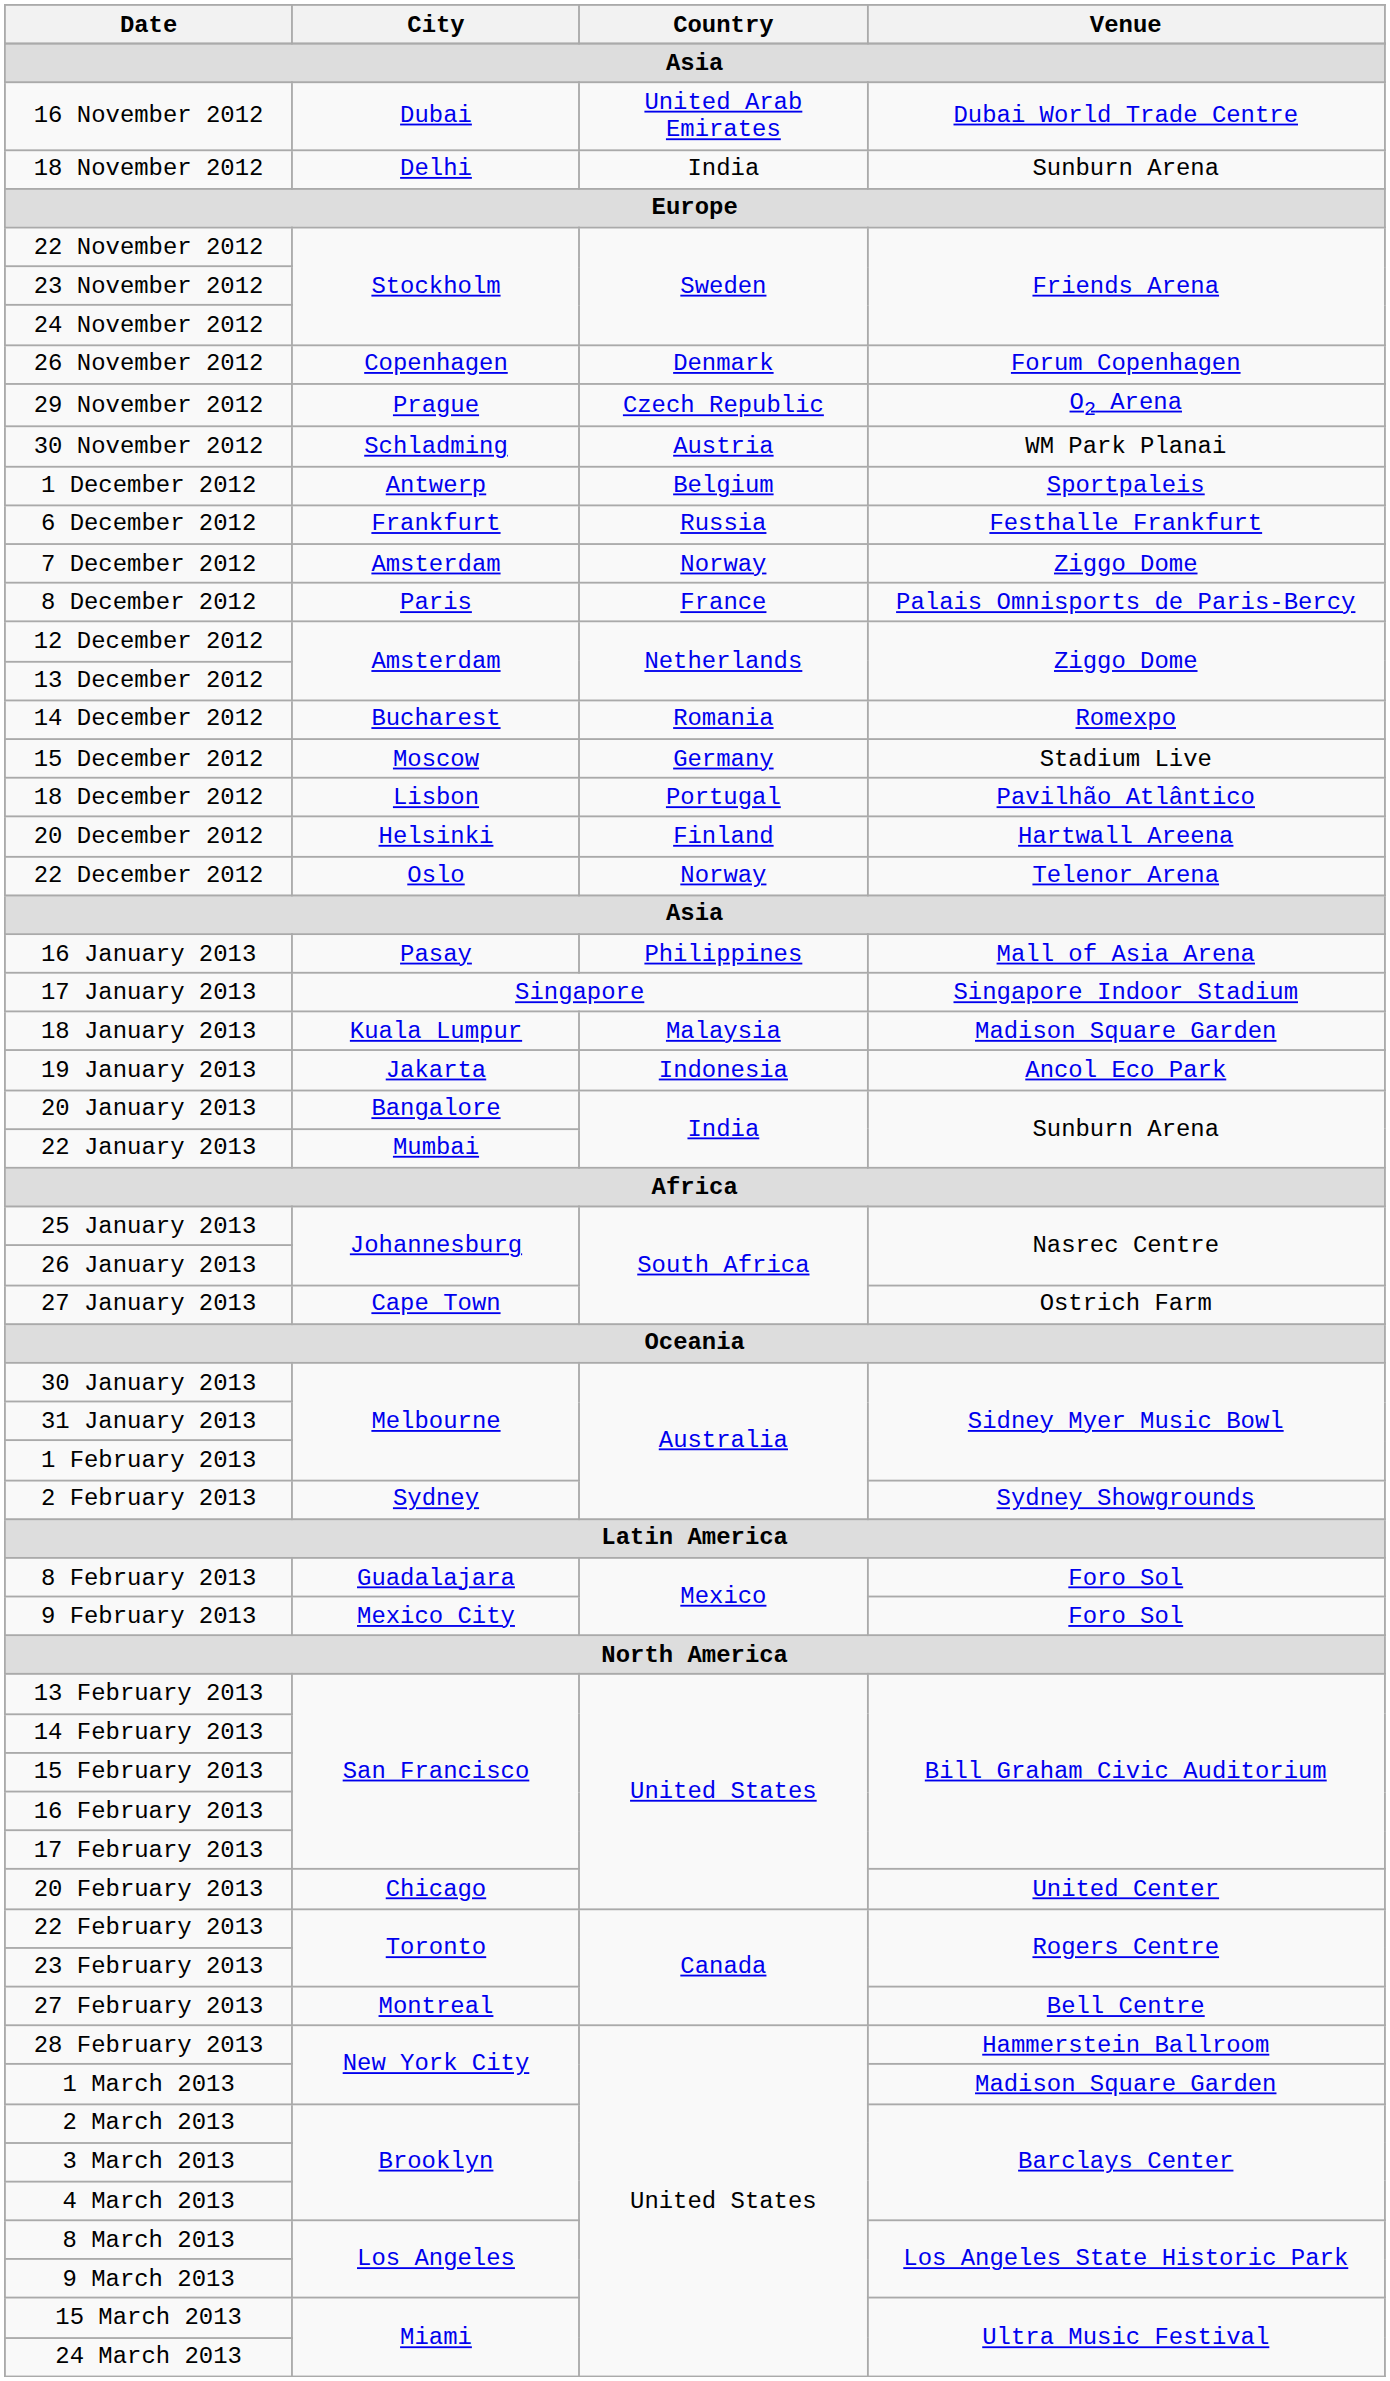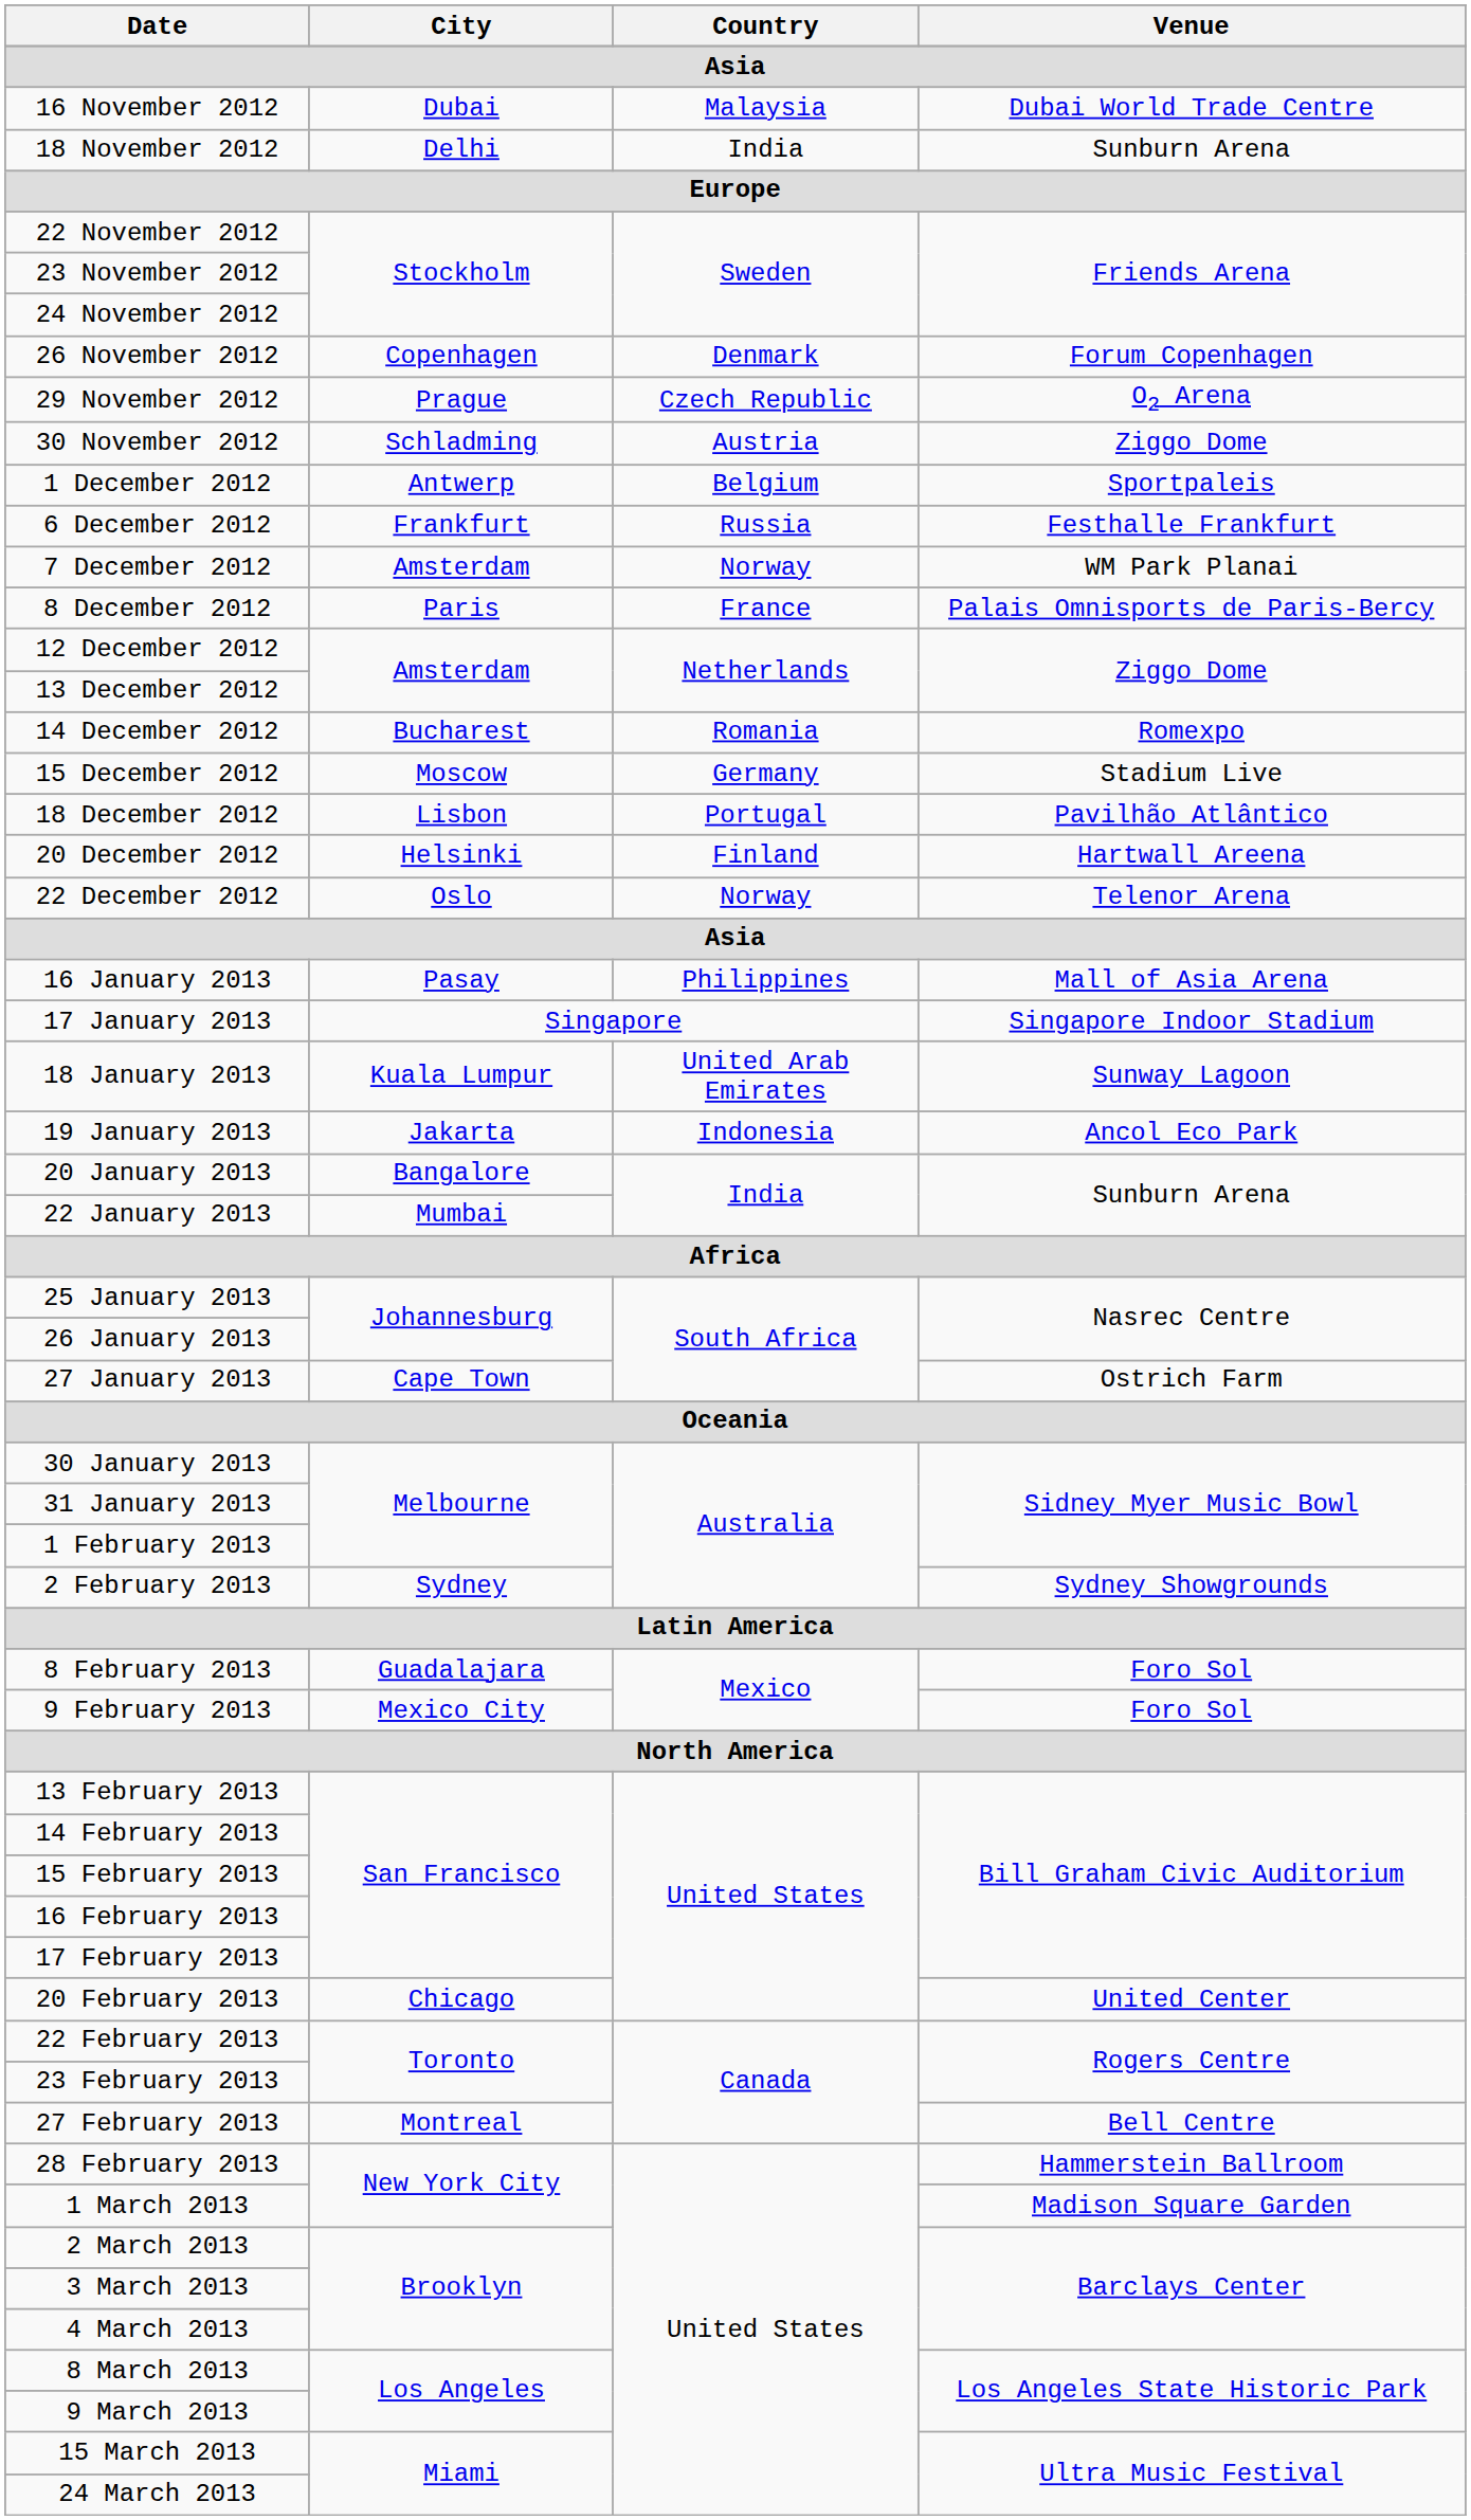16 November 2012 | Country: United Arab Emirates -> Malaysia
30 November 2012 | Venue: WM Park Planai -> Ziggo Dome
7 December 2012 | Venue: Ziggo Dome -> WM Park Planai
18 January 2013 | Country: Malaysia -> United Arab Emirates
18 January 2013 | Venue: Madison Square Garden -> Sunway Lagoon
